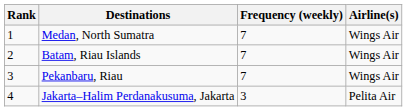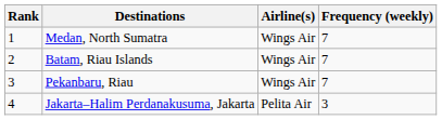columns swapped: Frequency (weekly) <-> Airline(s)
